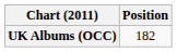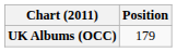UK Albums (OCC) | Position: 182 -> 179
